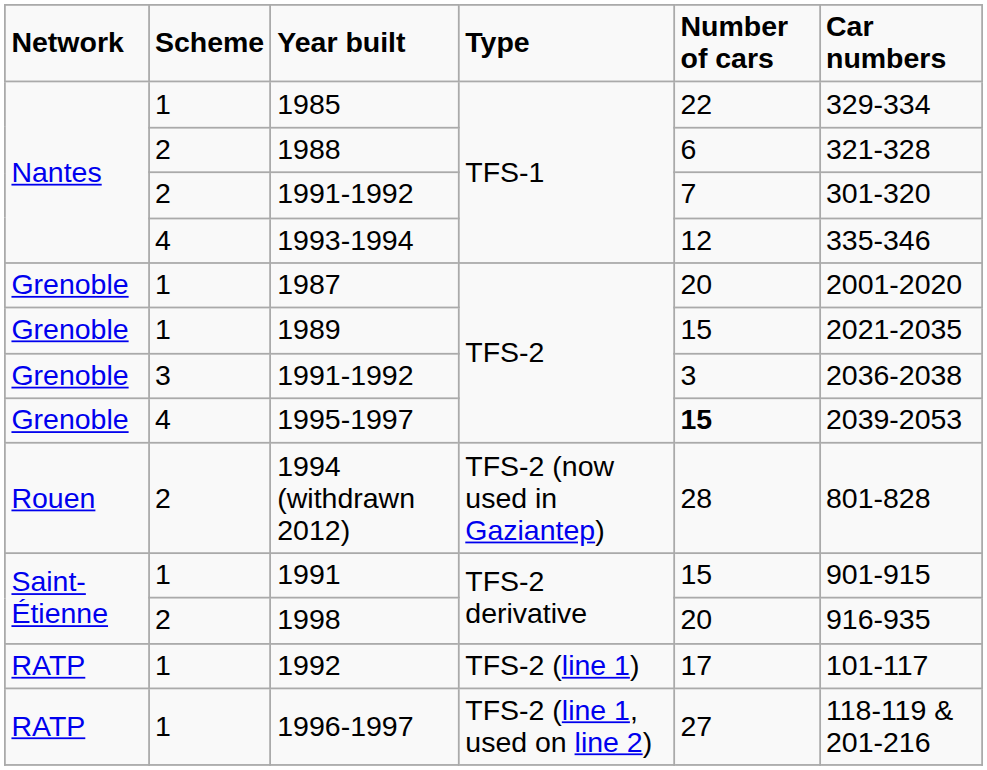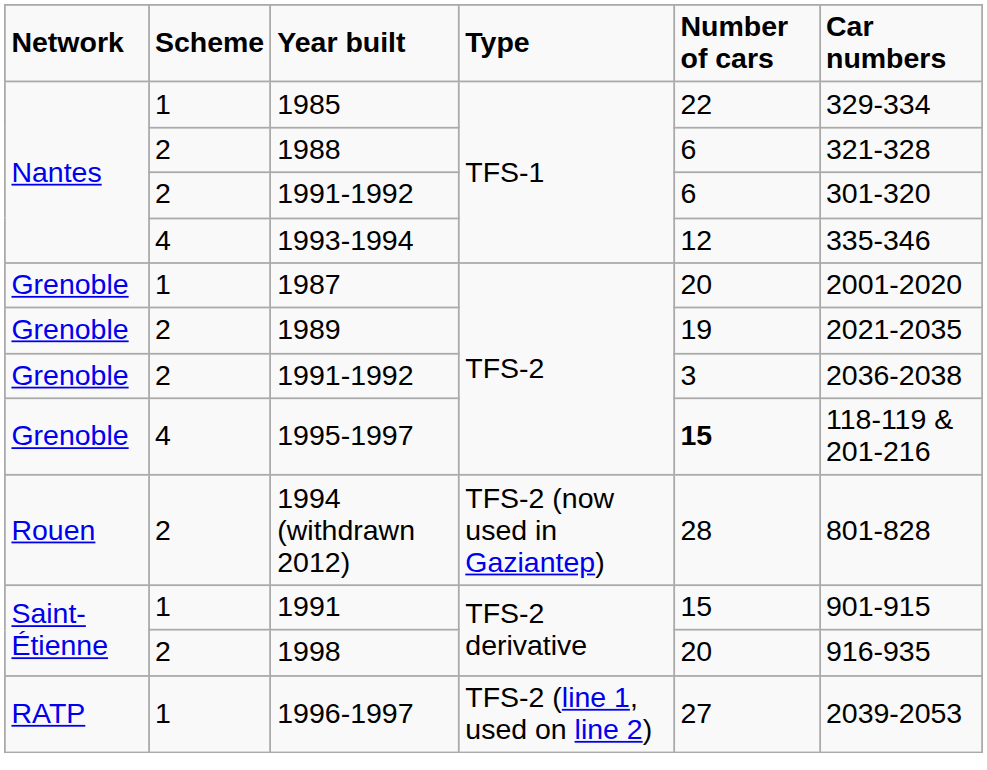1991-1992 / TFS-1 | Number of cars: 7 -> 6
1989 | Scheme: 1 -> 2
1989 | Number of cars: 15 -> 19
1991-1992 / TFS-2 | Scheme: 3 -> 2
1995-1997 | Car numbers: 2039-2053 -> 118-119 & 201-216
- row: RATP | 1 | 1992 | TFS-2 (line 1) | 17 | 101-117
1996-1997 | Car numbers: 118-119 & 201-216 -> 2039-2053
